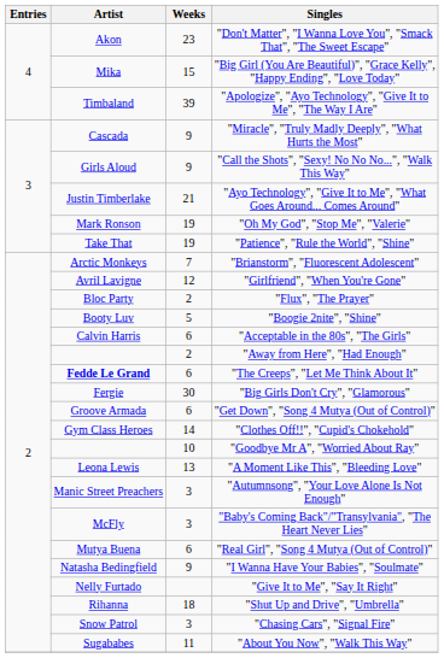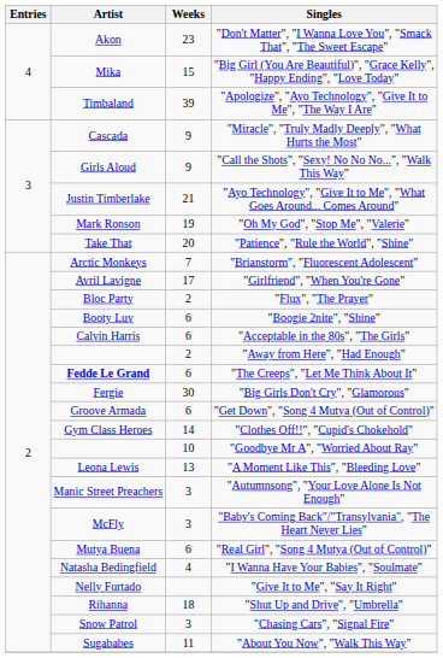"Patience", "Rule the World", "Shine" | Weeks: 19 -> 20
"Girlfriend", "When You're Gone" | Weeks: 12 -> 17
"Boogie 2nite", "Shine" | Weeks: 5 -> 6
"I Wanna Have Your Babies", "Soulmate" | Weeks: 9 -> 4
